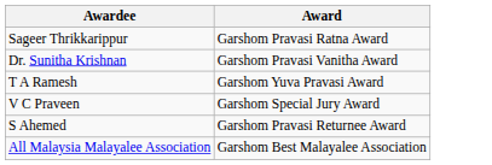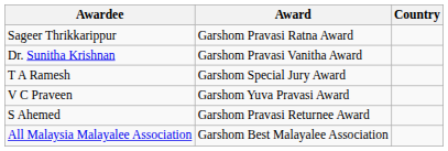+ column: Country
T A Ramesh | Award: Garshom Yuva Pravasi Award -> Garshom Special Jury Award
V C Praveen | Award: Garshom Special Jury Award -> Garshom Yuva Pravasi Award
